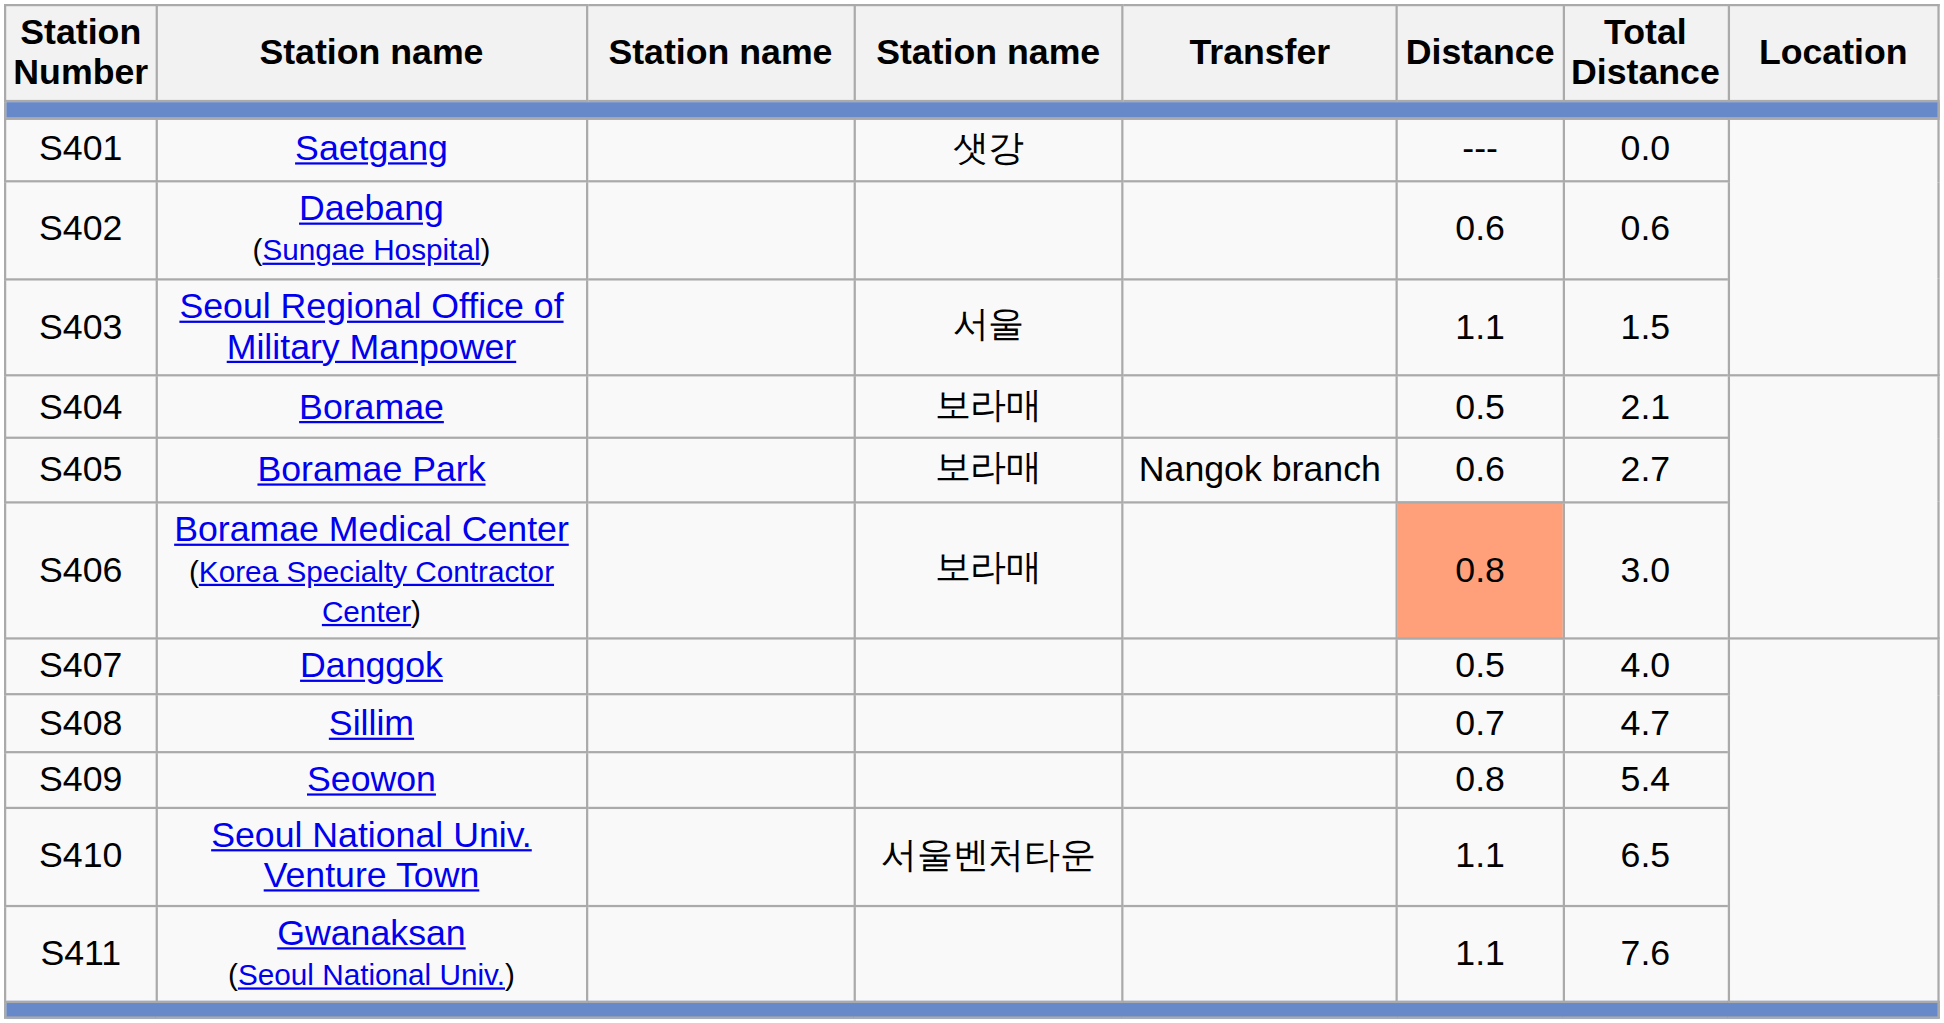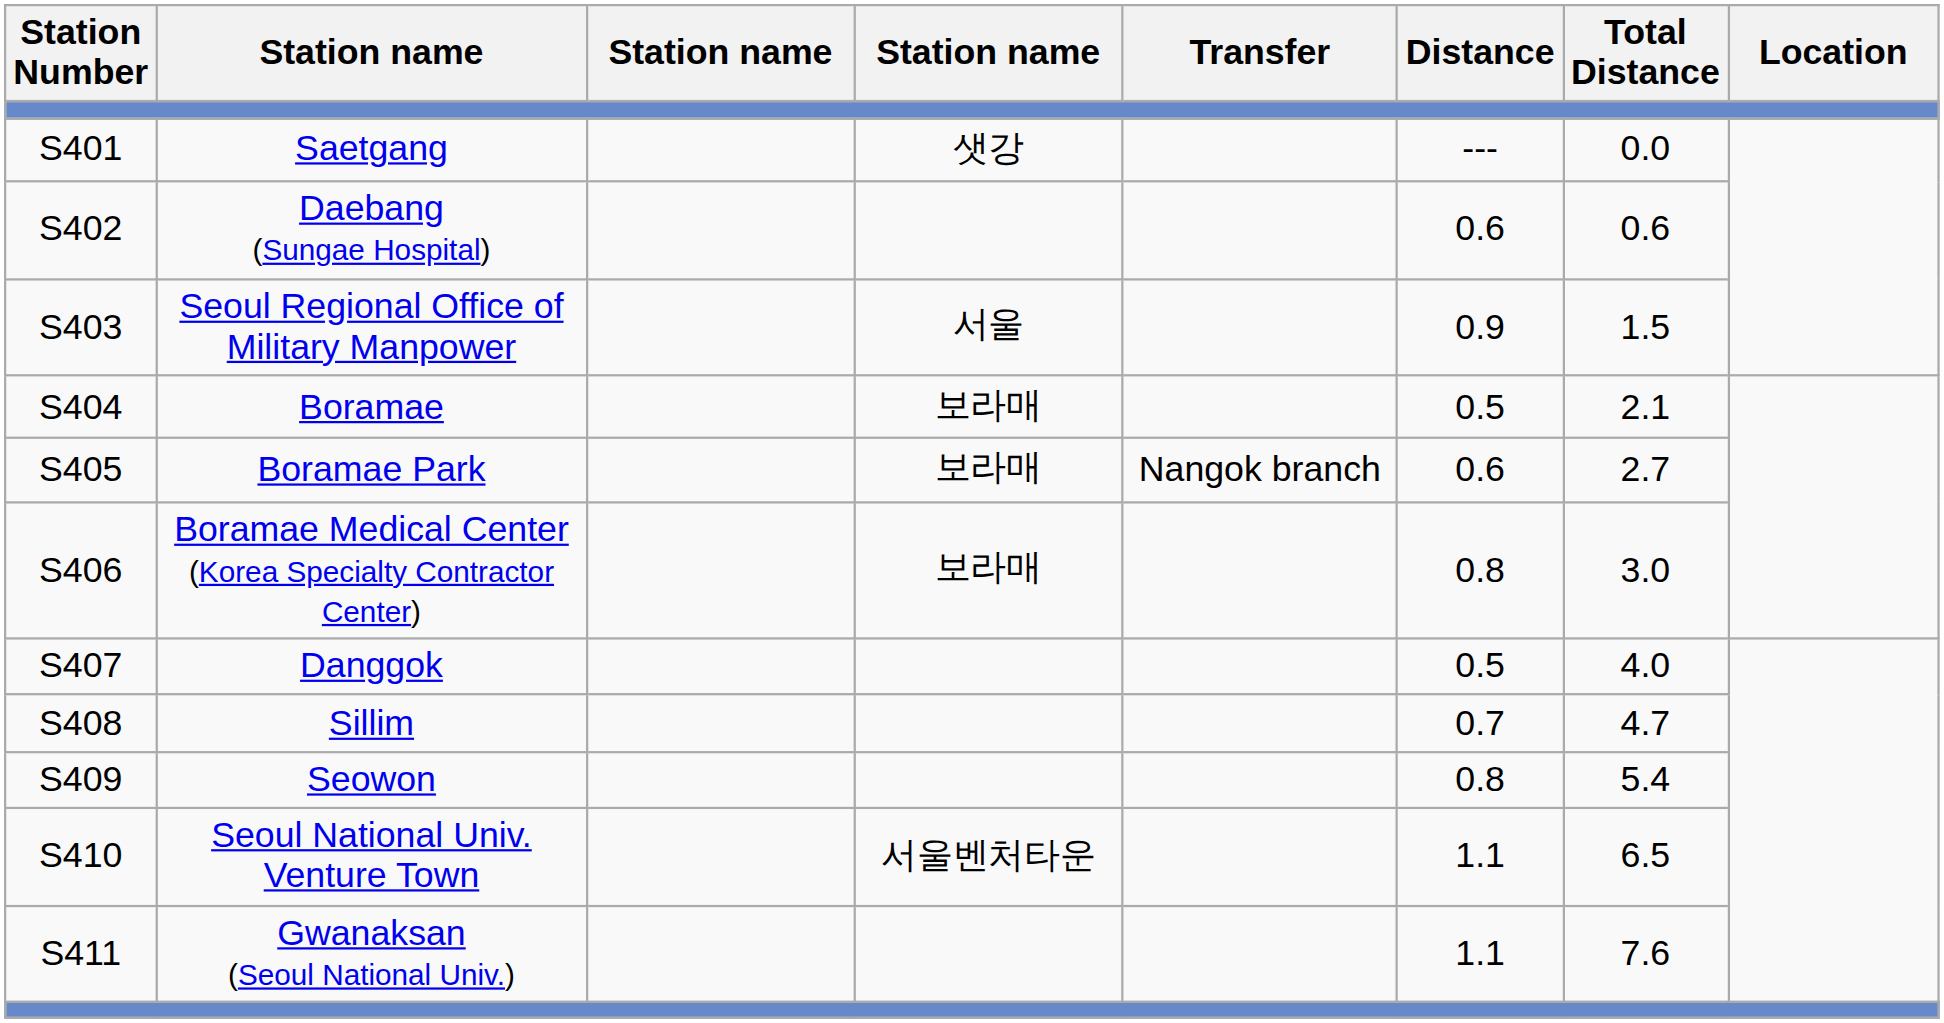Seoul Regional Office of Military Manpower | Distance: 1.1 -> 0.9
Boramae Medical Center (Korea Specialty Contractor Center) | Distance: lightsalmon background -> no background
